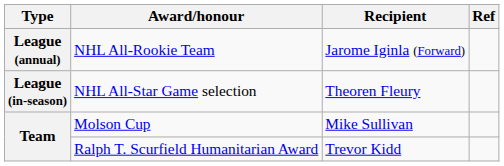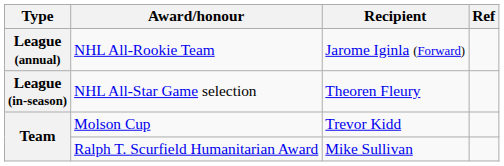Molson Cup | Recipient: Mike Sullivan -> Trevor Kidd
Ralph T. Scurfield Humanitarian Award | Recipient: Trevor Kidd -> Mike Sullivan
